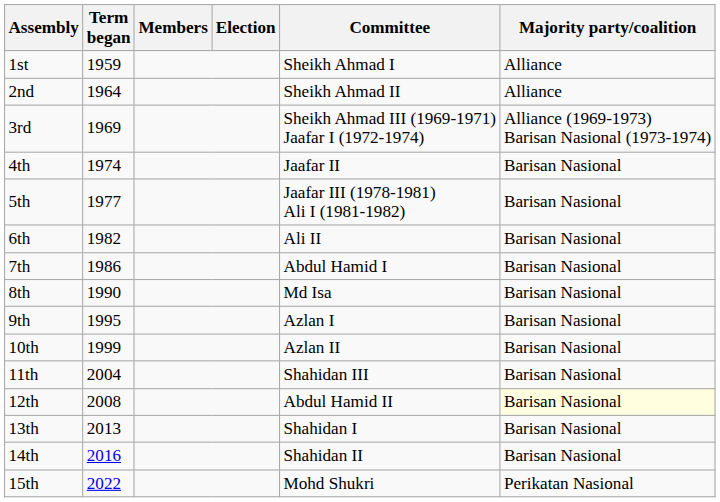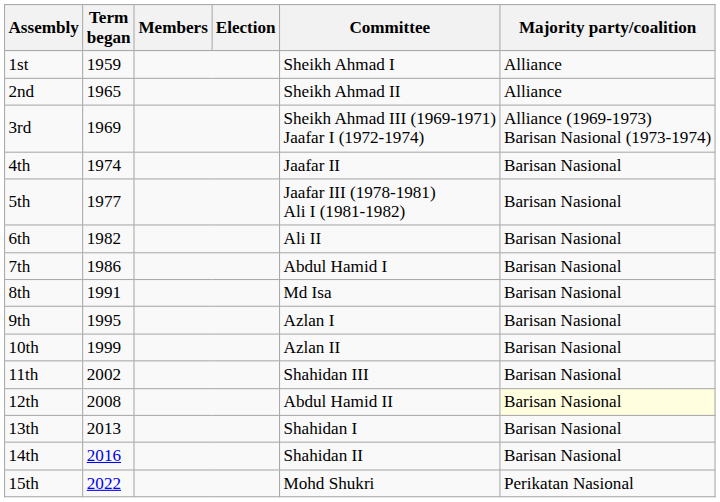2nd | Term began: 1964 -> 1965
8th | Term began: 1990 -> 1991
11th | Term began: 2004 -> 2002
